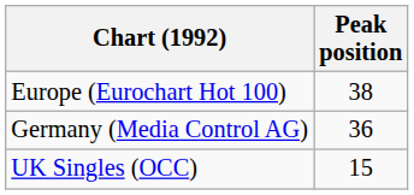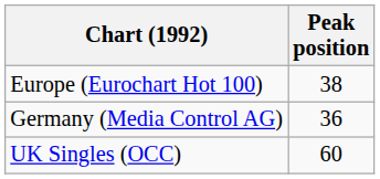UK Singles (OCC) | Peak position: 15 -> 60
